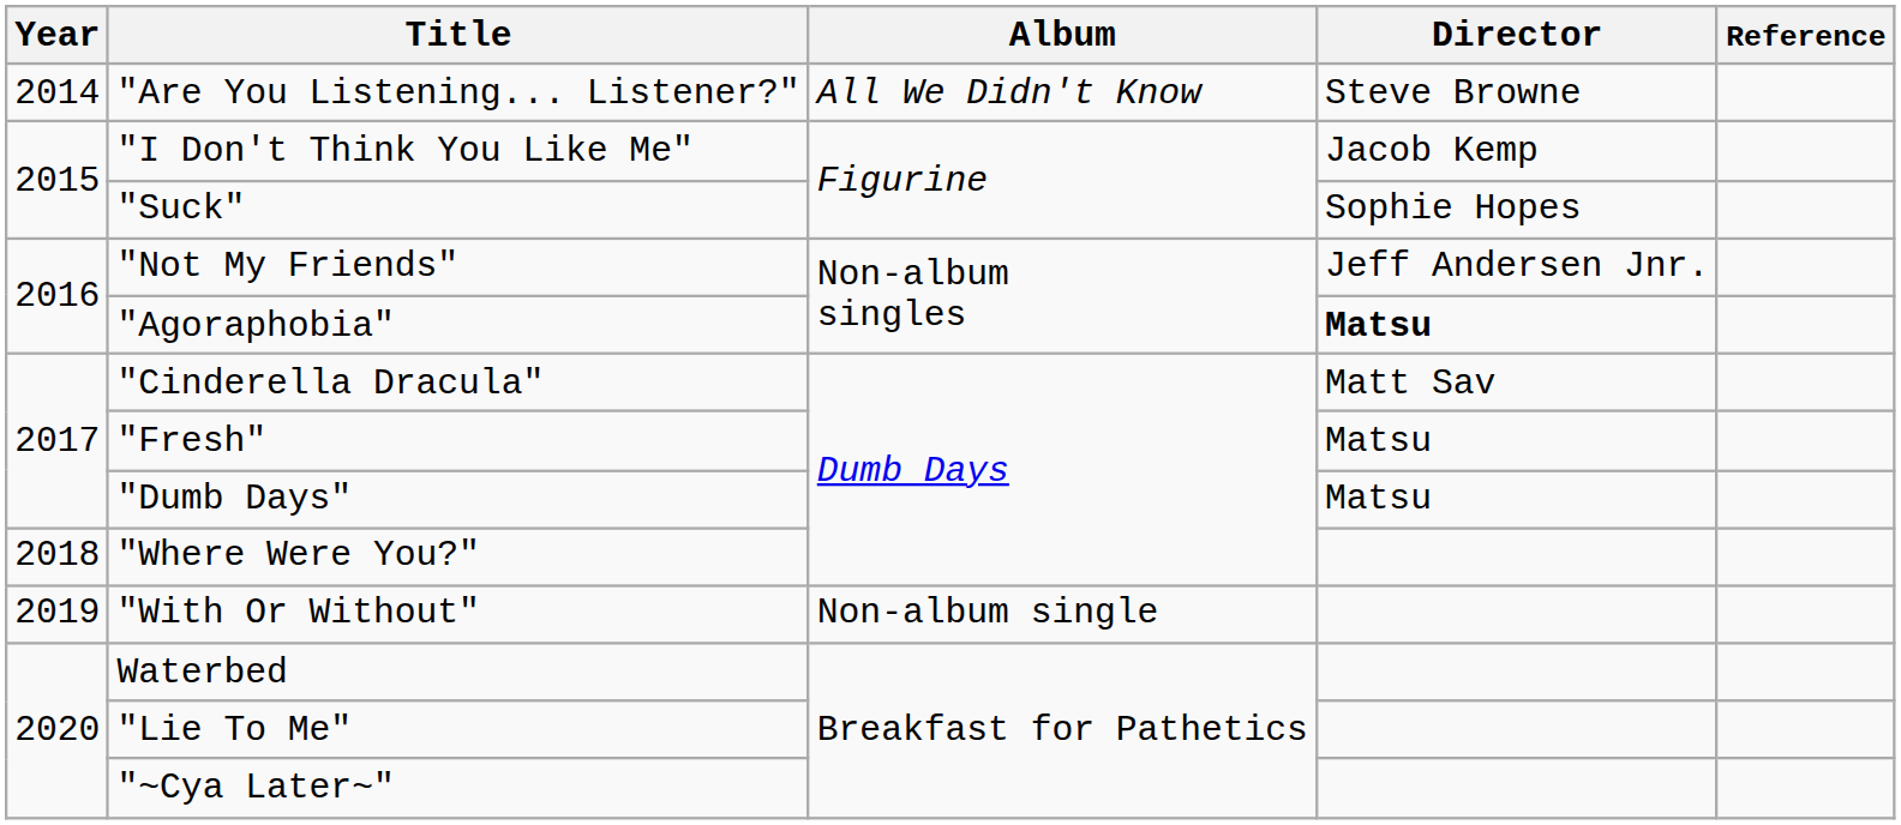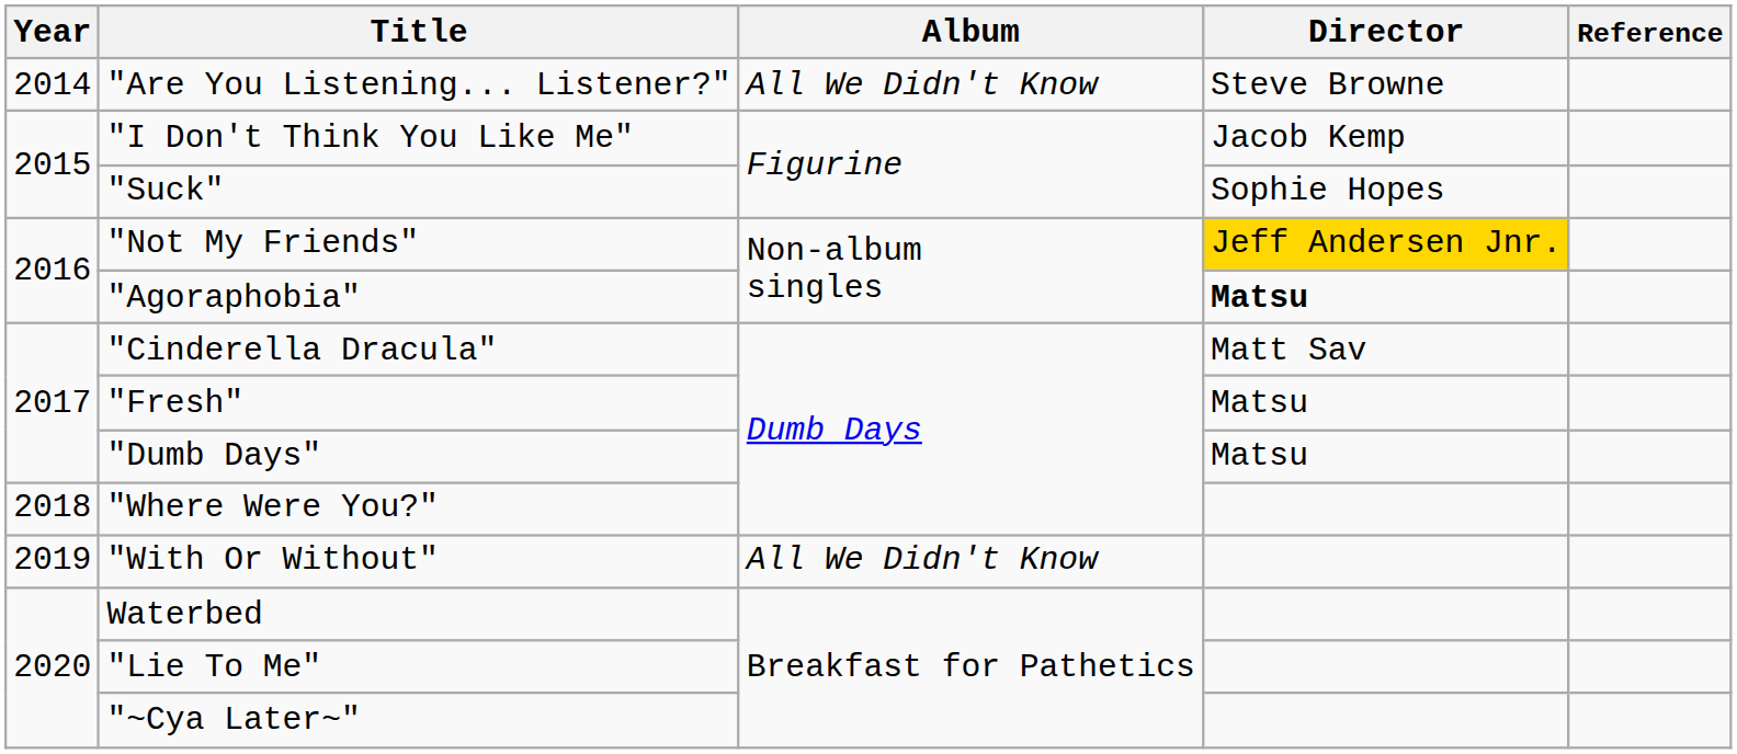"Not My Friends" | Director: no background -> gold background
"With Or Without" | Album: Non-album single -> All We Didn't Know
